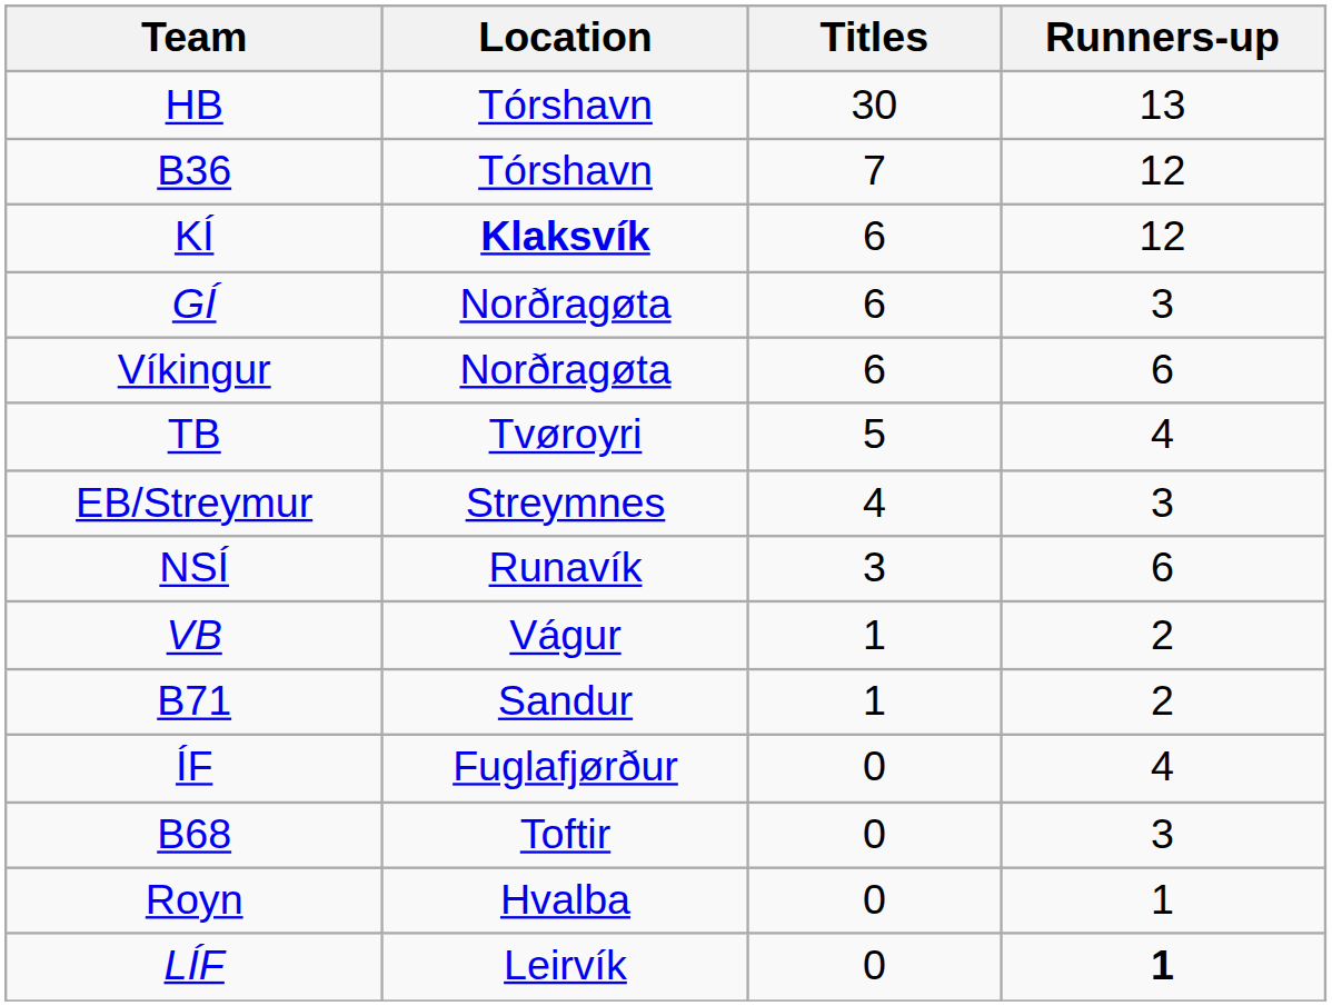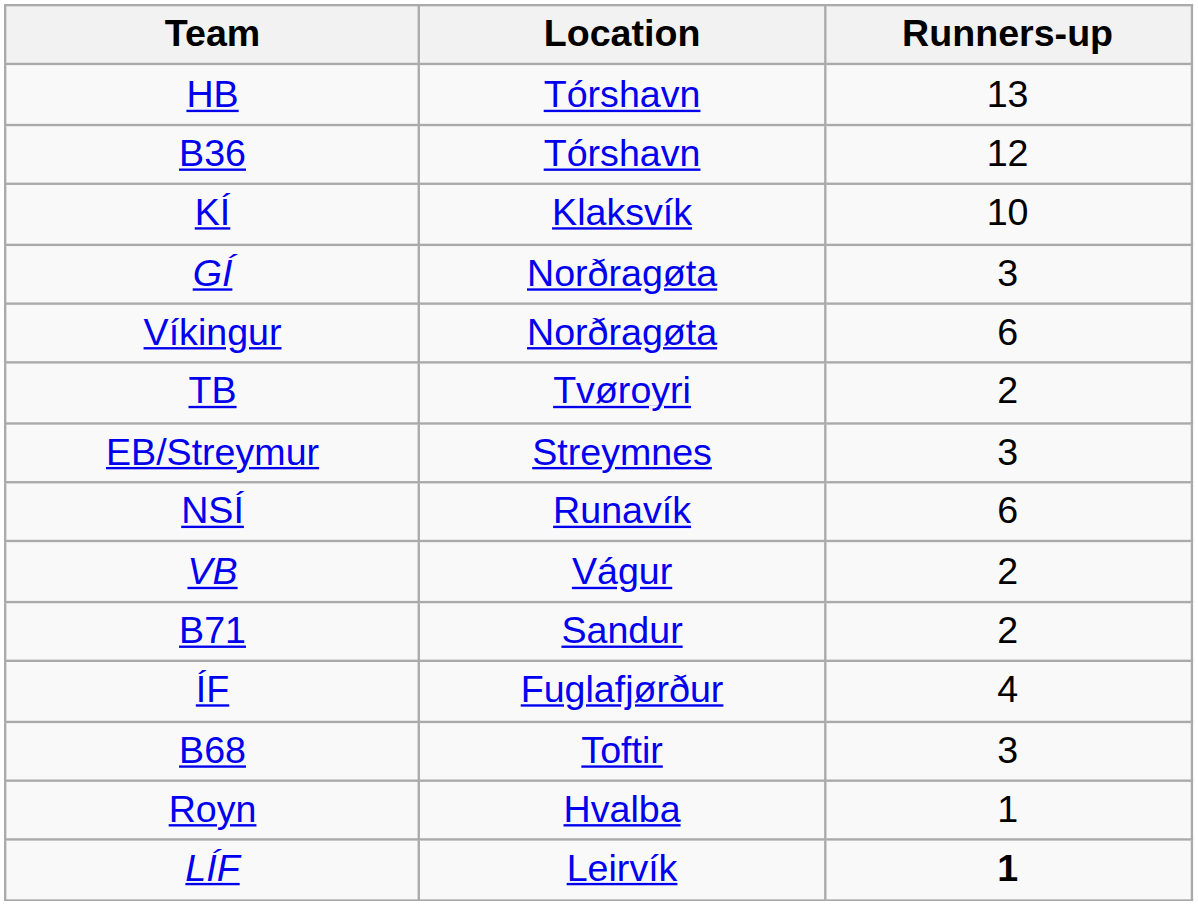- column: Titles | 30 | 7 | 6 | 6 | 6 | 5 | 4 | 3 | 1 | 1 | 0 | 0 | 0 | 0
KÍ | Location: bold -> normal
KÍ | Runners-up: 12 -> 10
TB | Runners-up: 4 -> 2
